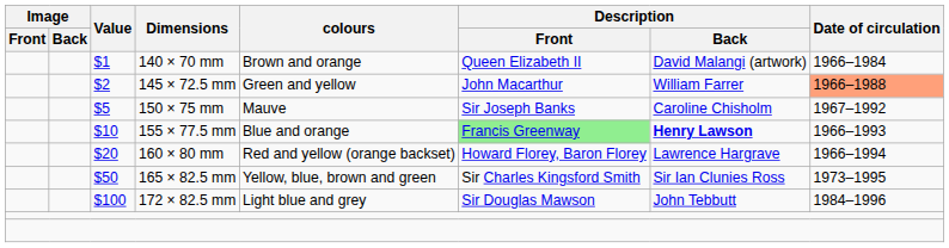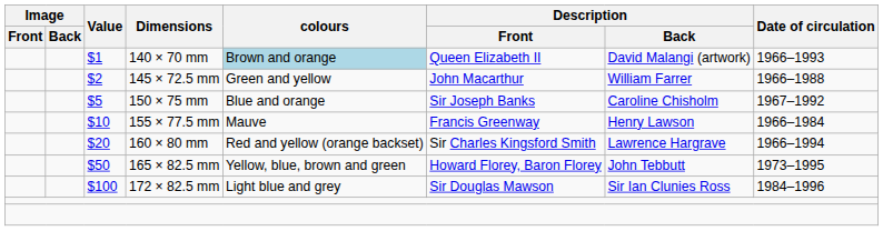$1 | colours: no background -> lightblue background
$1 | Date of circulation: 1966–1984 -> 1966–1993
$2 | Date of circulation: lightsalmon background -> no background
$5 | colours: Mauve -> Blue and orange
$10 | colours: Blue and orange -> Mauve
$10 | Description / Front: lightgreen background -> no background
$10 | Description / Back: bold -> normal
$10 | Date of circulation: 1966–1993 -> 1966–1984
$20 | Description / Front: Howard Florey, Baron Florey -> Sir Charles Kingsford Smith
$50 | Description / Front: Sir Charles Kingsford Smith -> Howard Florey, Baron Florey
$50 | Description / Back: Sir Ian Clunies Ross -> John Tebbutt
$100 | Description / Back: John Tebbutt -> Sir Ian Clunies Ross
